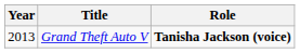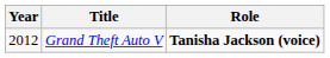Grand Theft Auto V | Year: 2013 -> 2012
